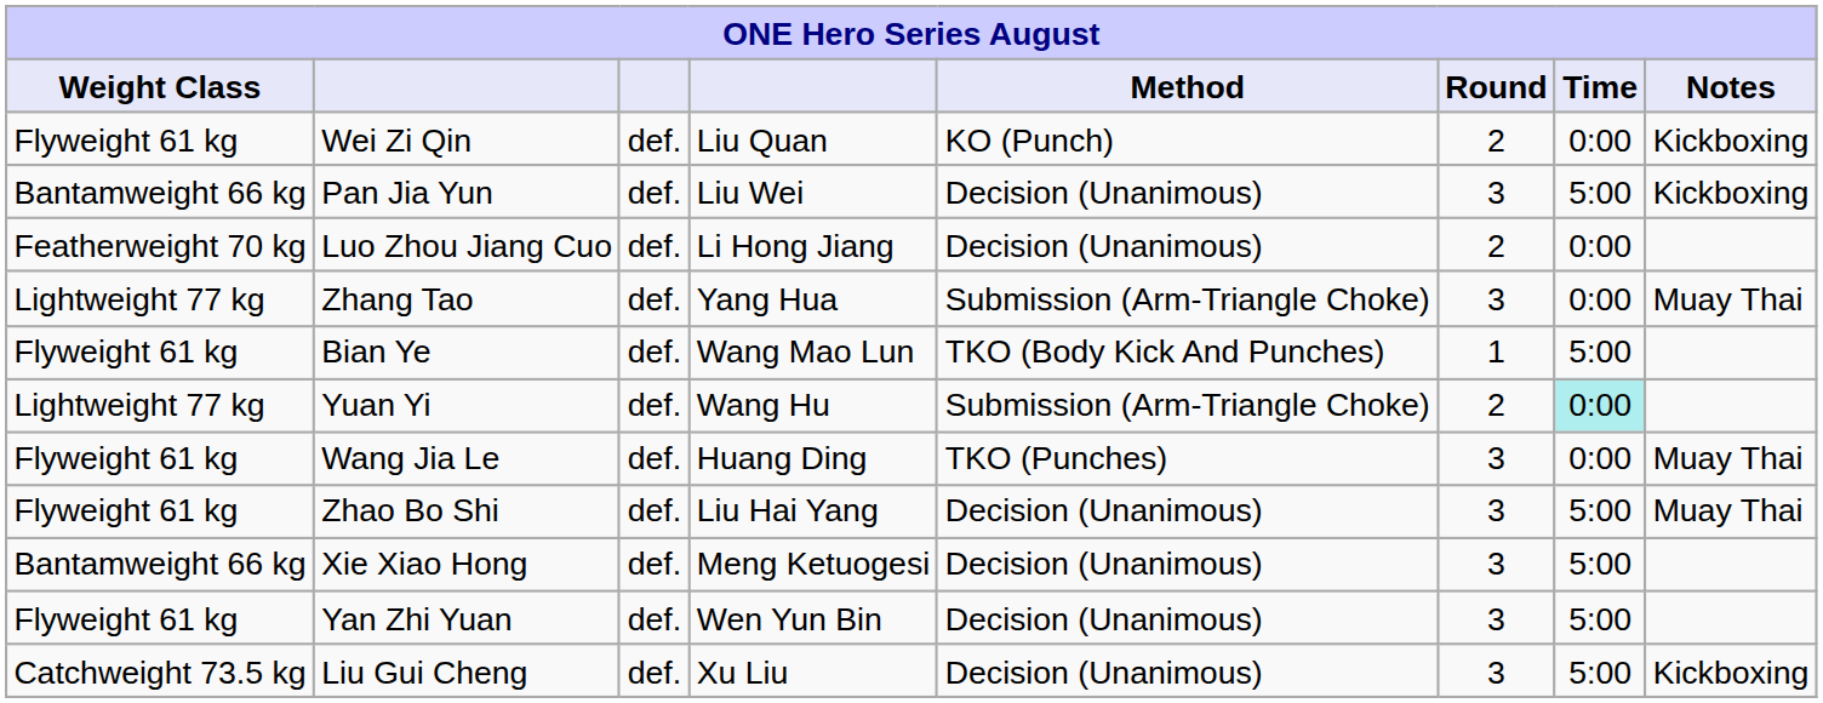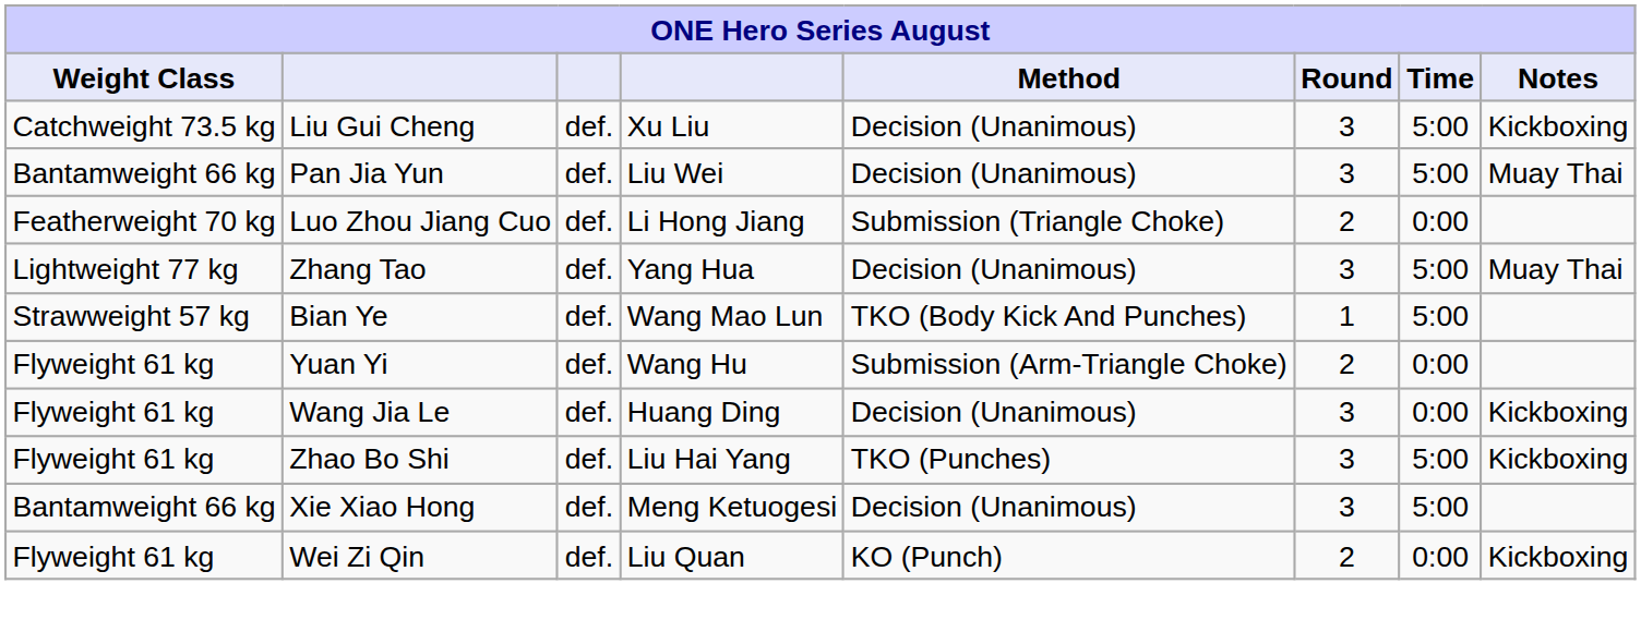rows swapped: Liu Gui Cheng <-> Wei Zi Qin
Pan Jia Yun | Notes: Kickboxing -> Muay Thai
Luo Zhou Jiang Cuo | Method: Decision (Unanimous) -> Submission (Triangle Choke)
Zhang Tao | Method: Submission (Arm-Triangle Choke) -> Decision (Unanimous)
Zhang Tao | Time: 0:00 -> 5:00
Bian Ye | Weight Class: Flyweight 61 kg -> Strawweight 57 kg
Yuan Yi | Weight Class: Lightweight 77 kg -> Flyweight 61 kg
Yuan Yi | Time: paleturquoise background -> no background
Wang Jia Le | Method: TKO (Punches) -> Decision (Unanimous)
Wang Jia Le | Notes: Muay Thai -> Kickboxing
Zhao Bo Shi | Method: Decision (Unanimous) -> TKO (Punches)
Zhao Bo Shi | Notes: Muay Thai -> Kickboxing
- row: Flyweight 61 kg | Yan Zhi Yuan | def. | Wen Yun Bin | Decision (Unanimous) | 3 | 5:00
